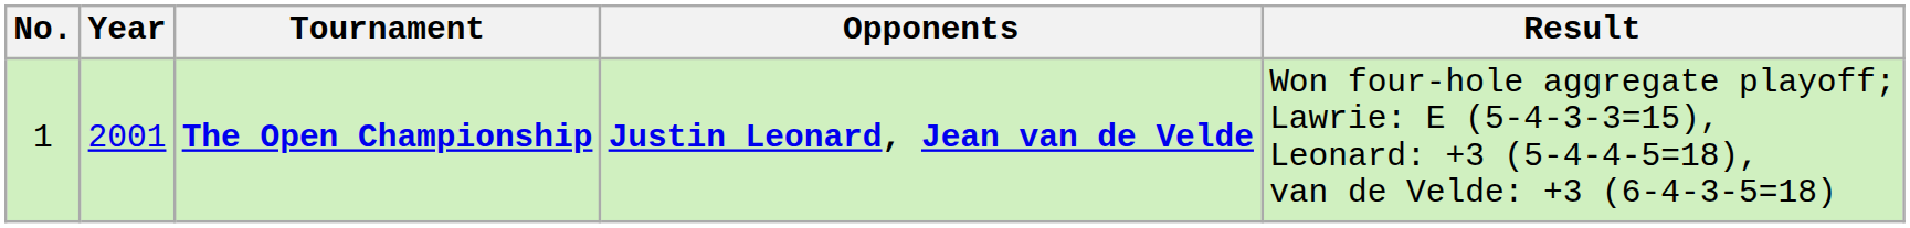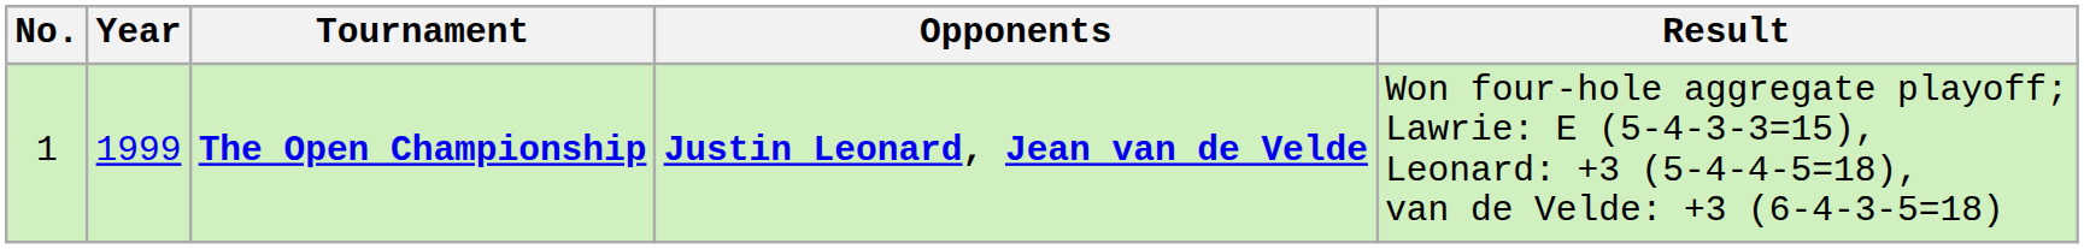The Open Championship | Year: 2001 -> 1999
